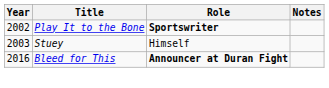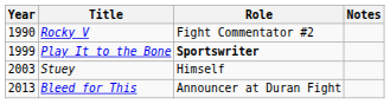+ row: 1990 | Rocky V | Fight Commentator #2
Play It to the Bone | Year: 2002 -> 1999
Bleed for This | Year: 2016 -> 2013
Bleed for This | Role: bold -> normal
